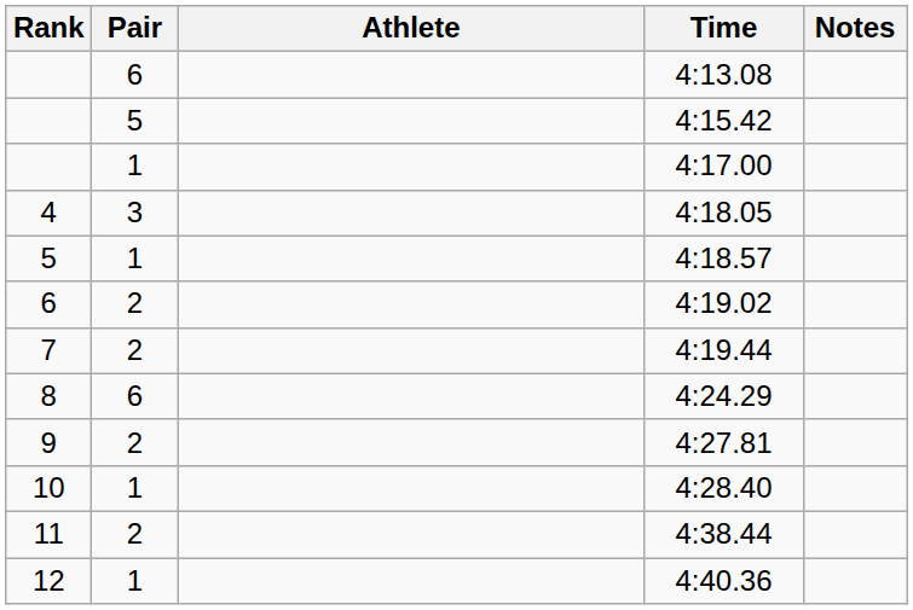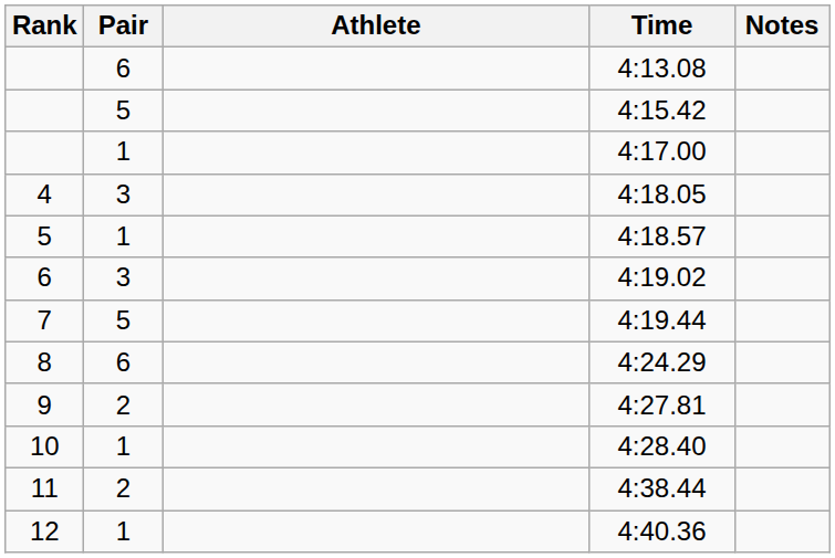4:19.02 | Pair: 2 -> 3
4:19.44 | Pair: 2 -> 5
